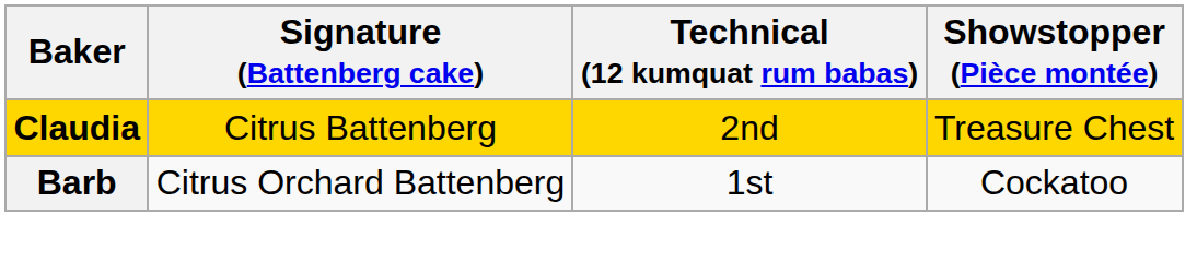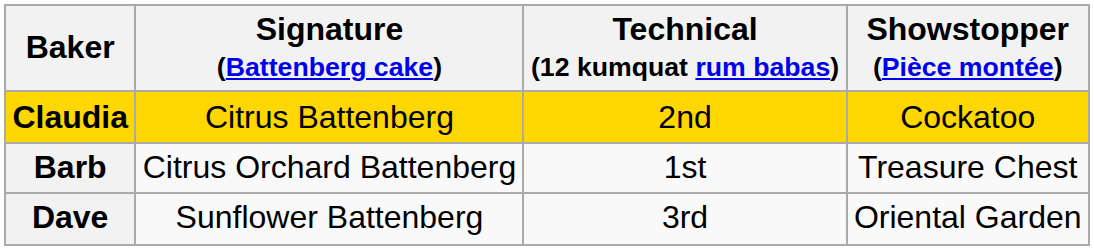Claudia | Showstopper (Pièce montée): Treasure Chest -> Cockatoo
Barb | Showstopper (Pièce montée): Cockatoo -> Treasure Chest
+ row: Dave | Sunflower Battenberg | 3rd | Oriental Garden
